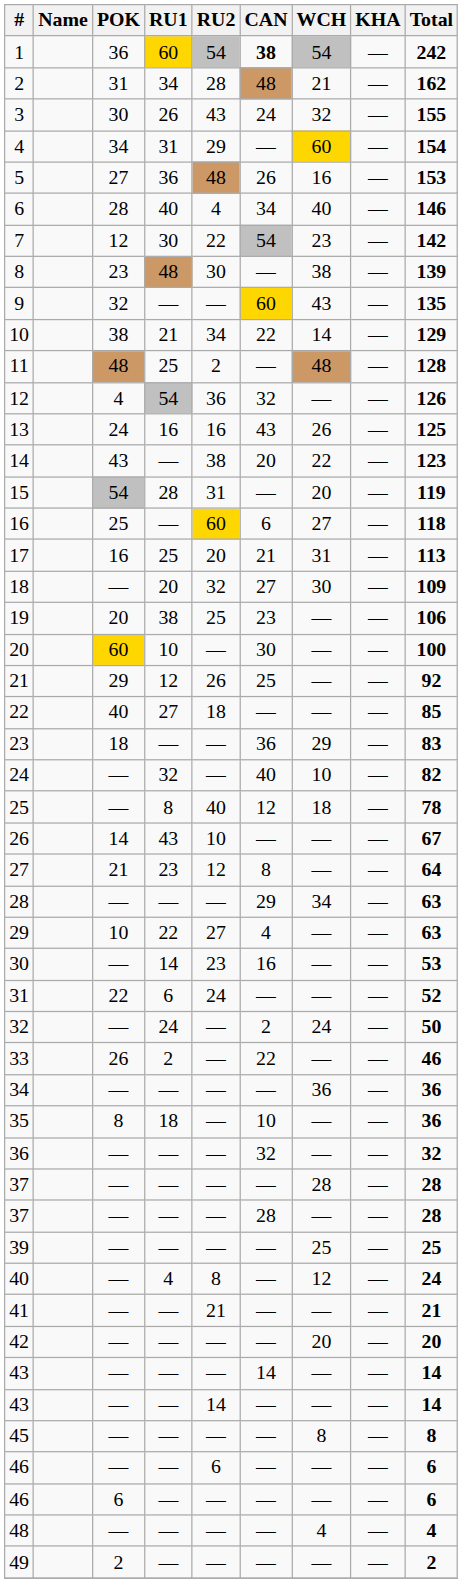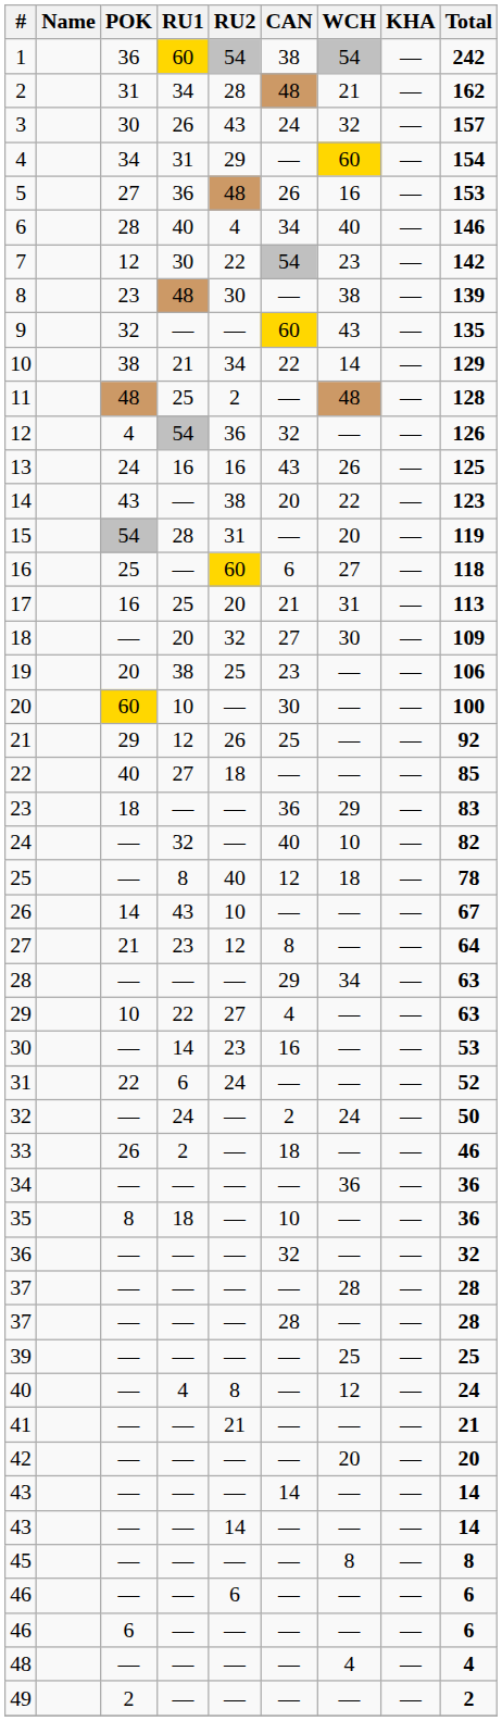1 | CAN: bold -> normal
3 | Total: 155 -> 157
33 | CAN: 22 -> 18
